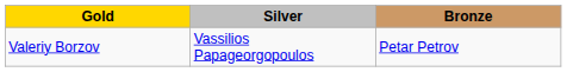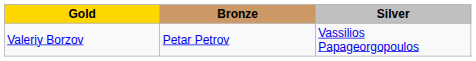columns swapped: Silver <-> Bronze
